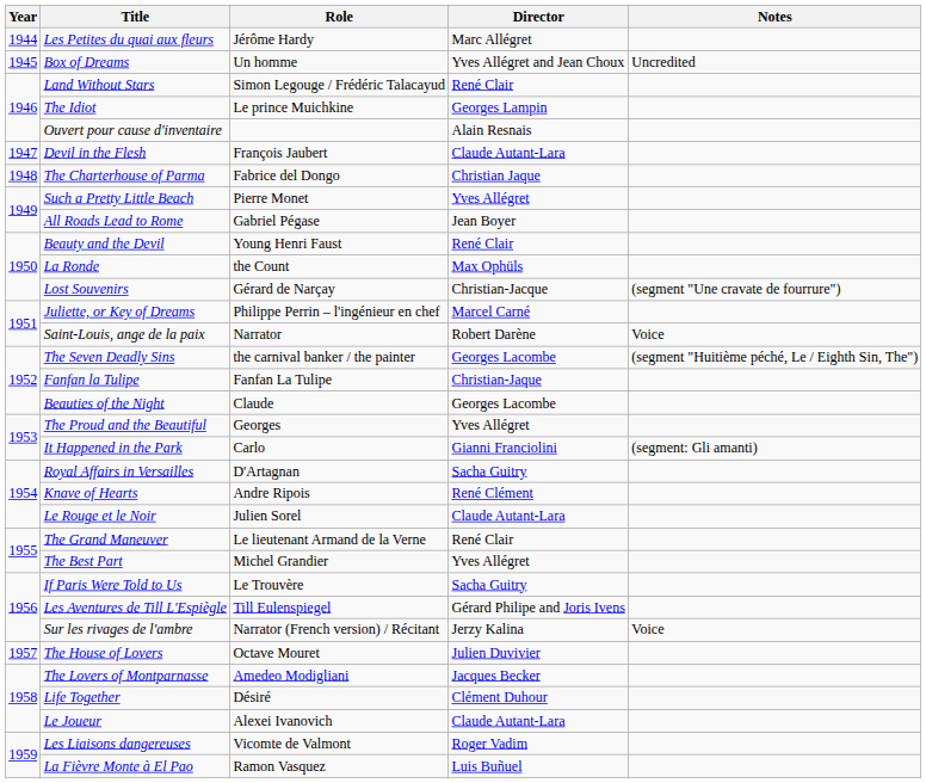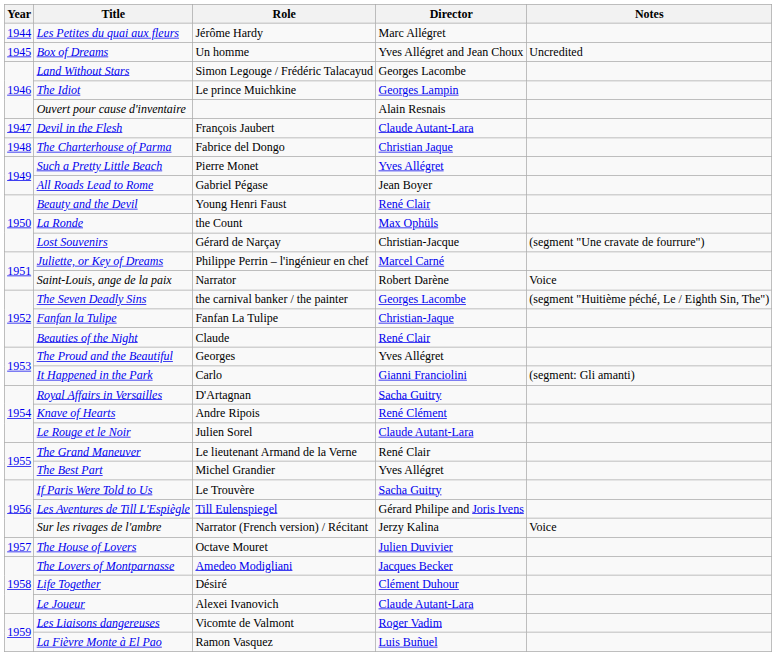Land Without Stars | Director: René Clair -> Georges Lacombe
Beauties of the Night | Director: Georges Lacombe -> René Clair
